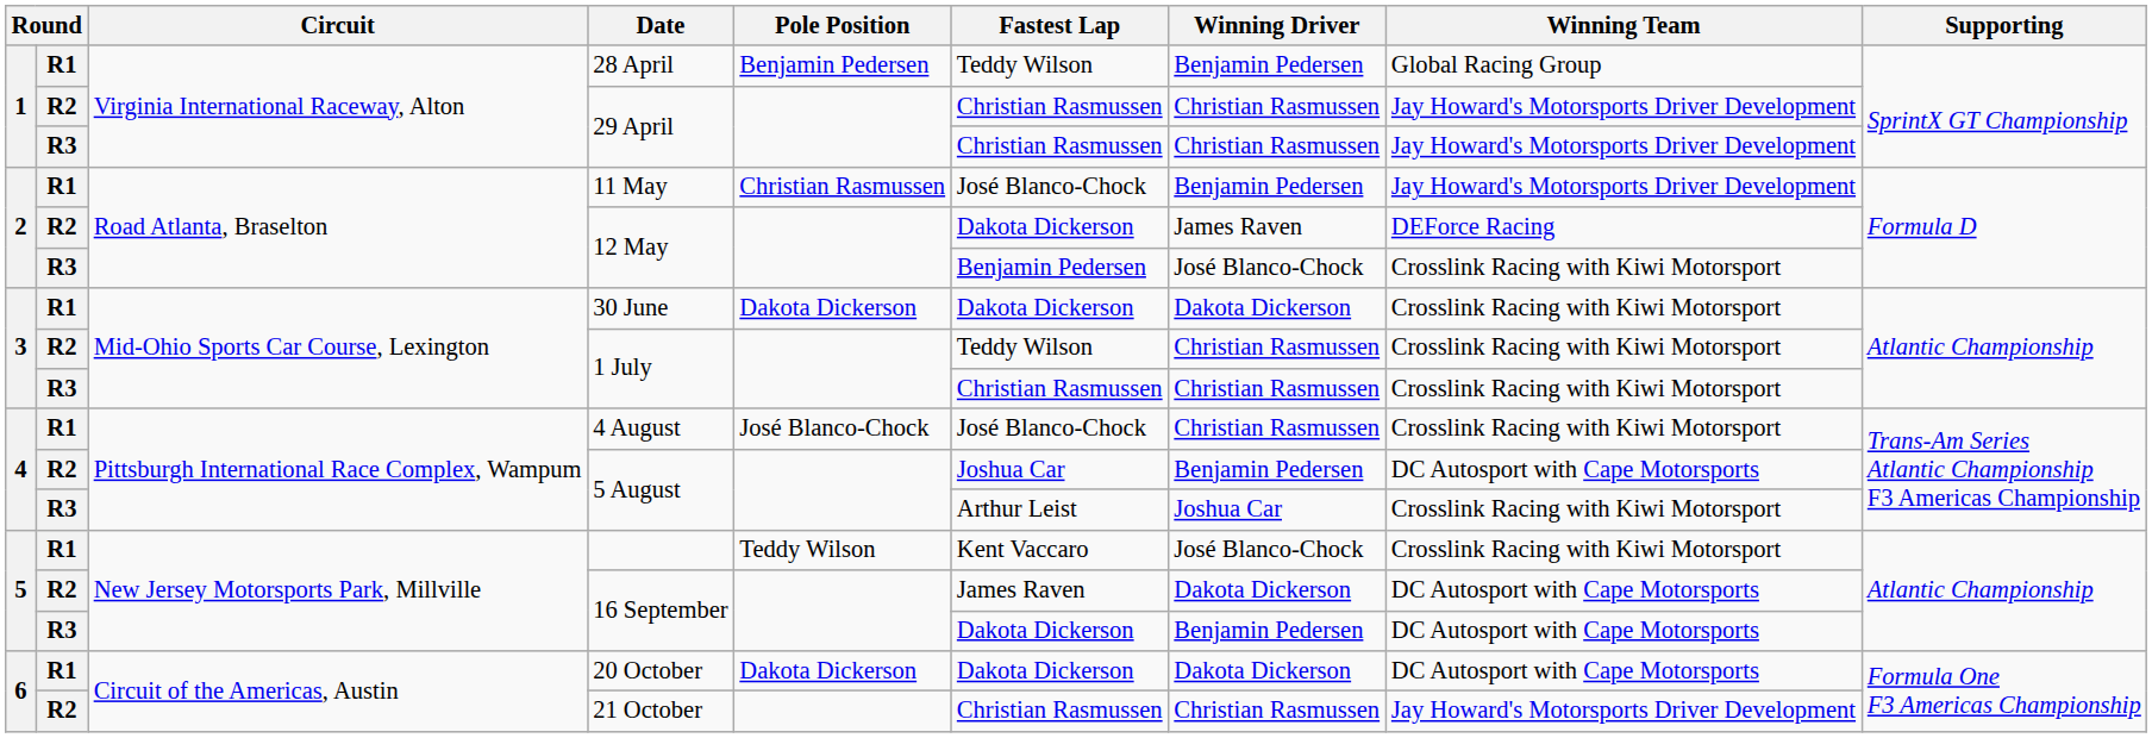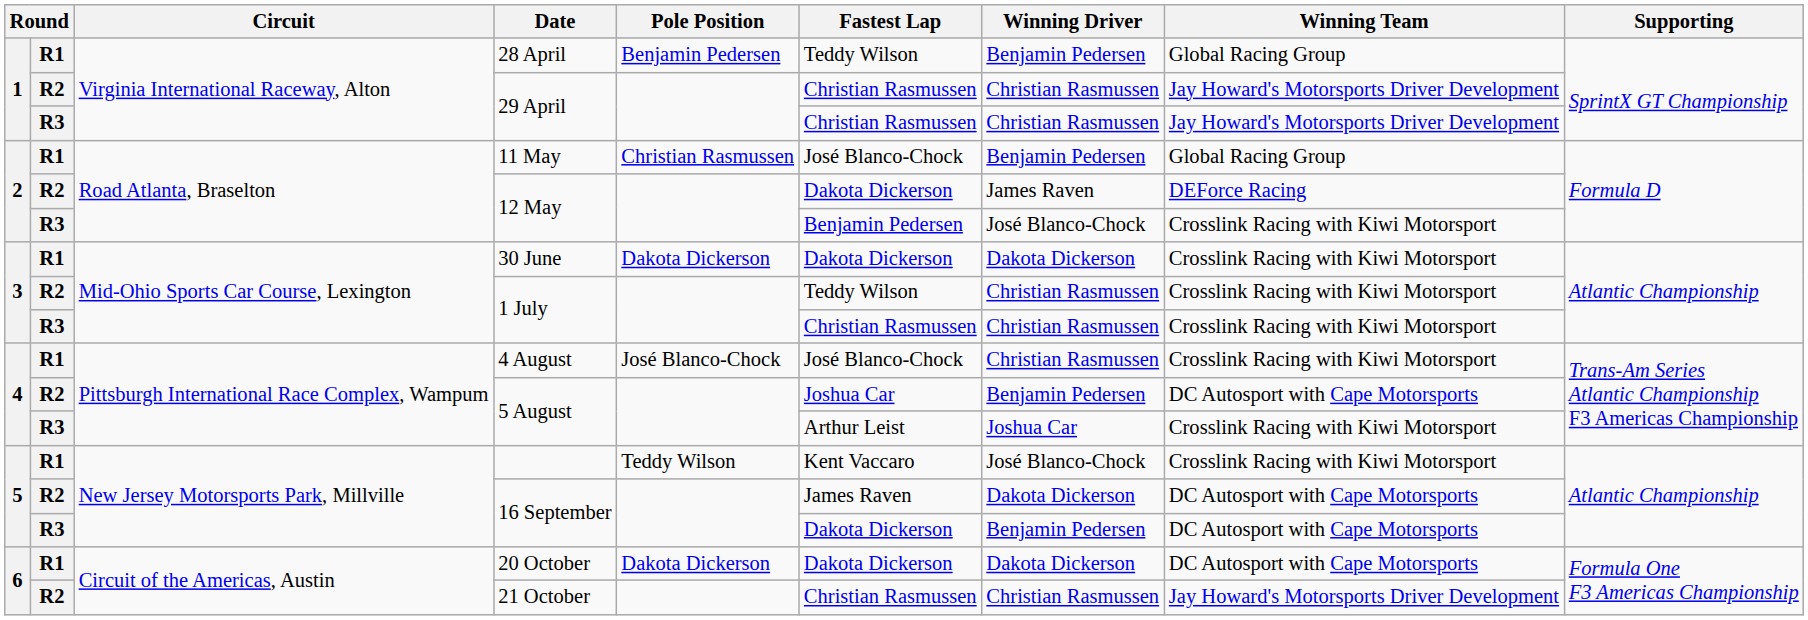11 May | Winning Team: Jay Howard's Motorsports Driver Development -> Global Racing Group
